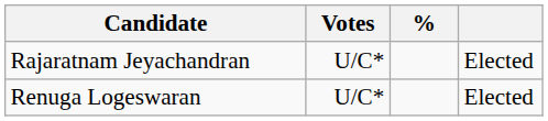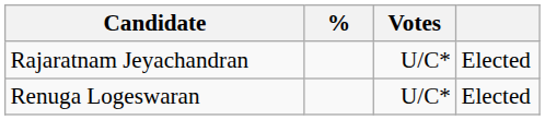columns swapped: Votes <-> %
